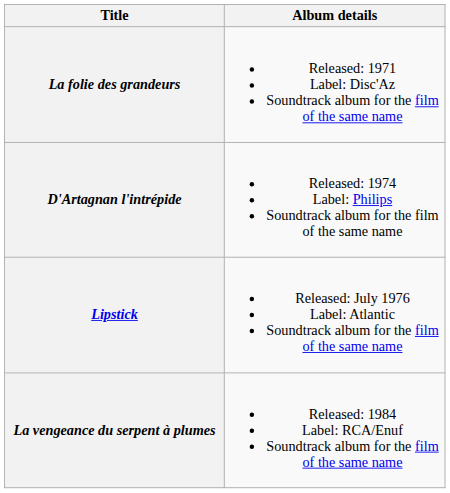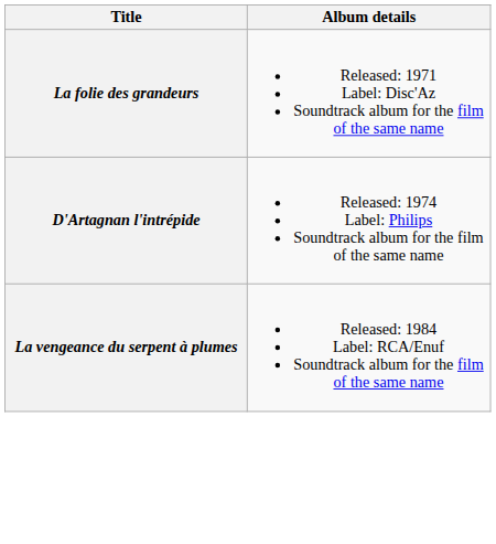- row: Lipstick | Released: July 1976 Label: Atlantic Soundtrack album for the film of the same name
